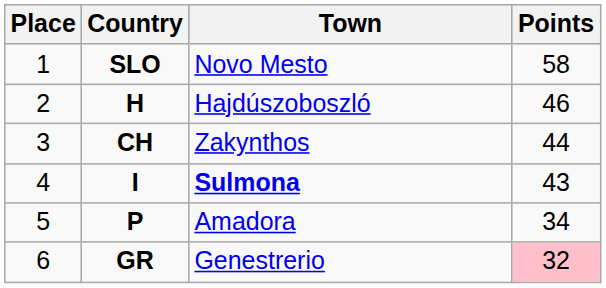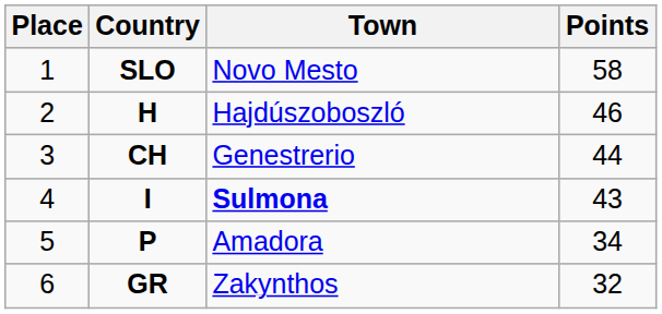CH | Town: Zakynthos -> Genestrerio
GR | Town: Genestrerio -> Zakynthos
GR | Points: pink background -> no background
